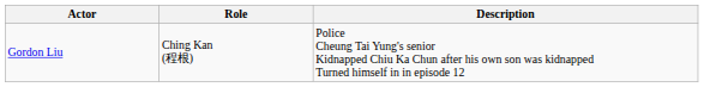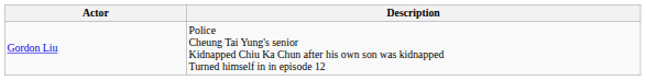- column: Role | Ching Kan (程根)
